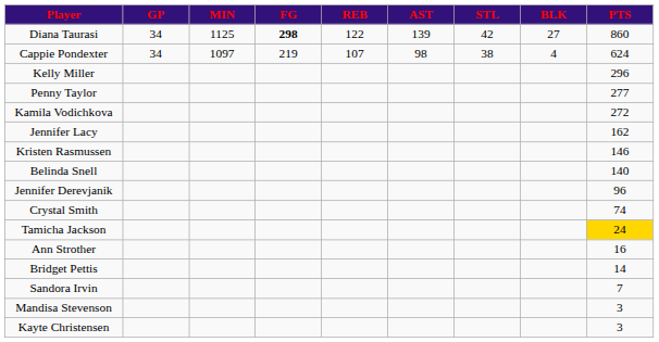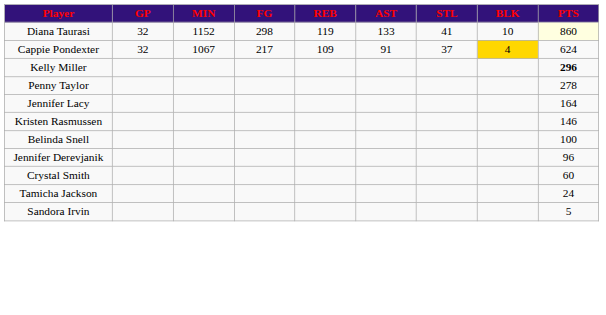Diana Taurasi | GP: 34 -> 32
Diana Taurasi | MIN: 1125 -> 1152
Diana Taurasi | FG: bold -> normal
Diana Taurasi | REB: 122 -> 119
Diana Taurasi | AST: 139 -> 133
Diana Taurasi | STL: 42 -> 41
Diana Taurasi | BLK: 27 -> 10
Diana Taurasi | PTS: no background -> lightyellow background
Cappie Pondexter | GP: 34 -> 32
Cappie Pondexter | MIN: 1097 -> 1067
Cappie Pondexter | FG: 219 -> 217
Cappie Pondexter | REB: 107 -> 109
Cappie Pondexter | AST: 98 -> 91
Cappie Pondexter | STL: 38 -> 37
Cappie Pondexter | BLK: no background -> gold background
Kelly Miller | PTS: normal -> bold
Penny Taylor | PTS: 277 -> 278
- row: Kamila Vodichkova | 272
Jennifer Lacy | PTS: 162 -> 164
Belinda Snell | PTS: 140 -> 100
Crystal Smith | PTS: 74 -> 60
Tamicha Jackson | PTS: gold background -> no background
- row: Ann Strother | 16
- row: Bridget Pettis | 14
Sandora Irvin | PTS: 7 -> 5
- row: Mandisa Stevenson | 3
- row: Kayte Christensen | 3
